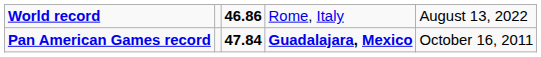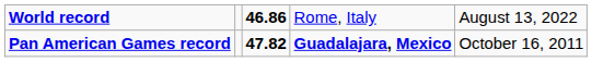Pan American Games record | column 3: 47.84 -> 47.82
